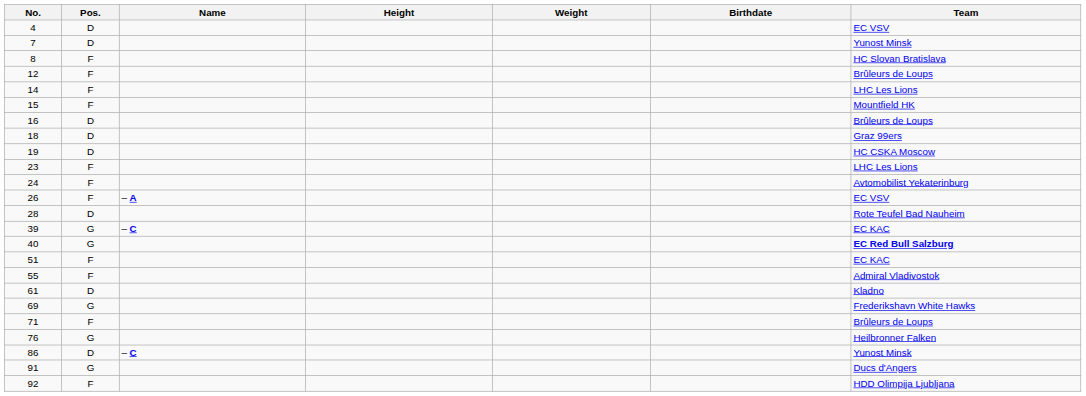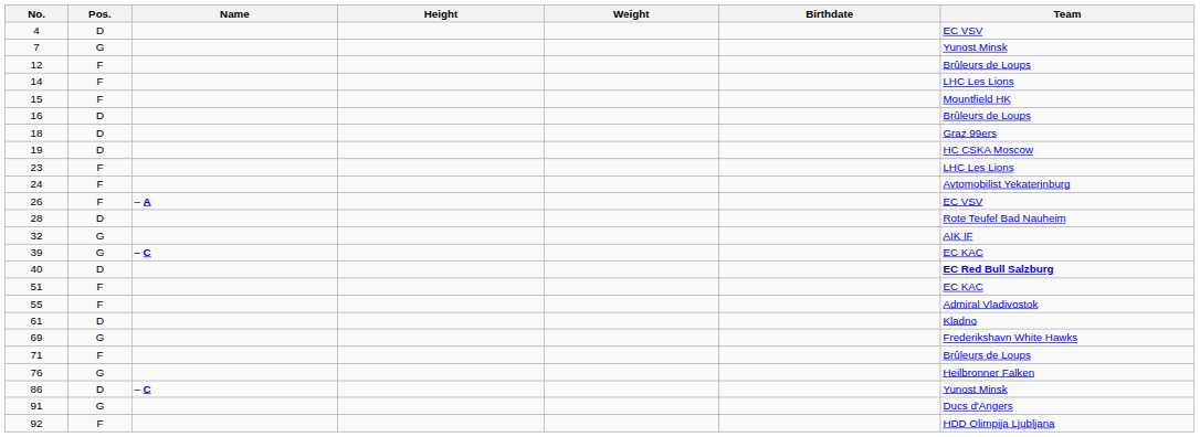7 | Pos.: D -> G
- row: 8 | F | HC Slovan Bratislava
+ row: 32 | G | AIK IF
40 | Pos.: G -> D
